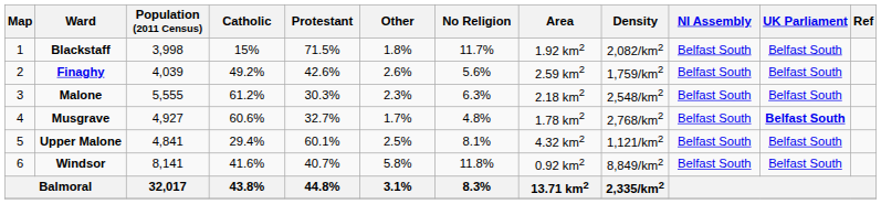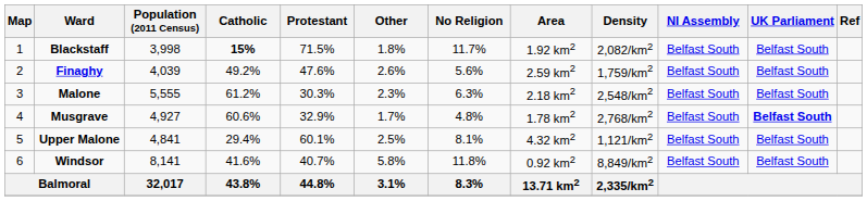Blackstaff | Catholic: normal -> bold
Finaghy | Protestant: 42.6% -> 47.6%
Musgrave | Protestant: 32.7% -> 32.9%
